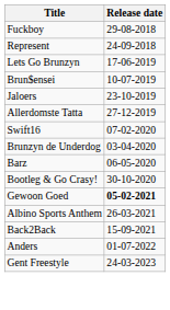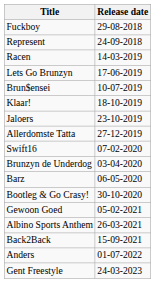+ row: Racen | 14-03-2019
+ row: Klaar! | 18-10-2019
Gewoon Goed | Release date: bold -> normal
